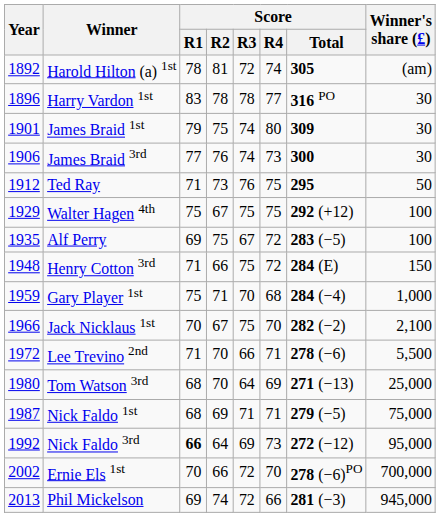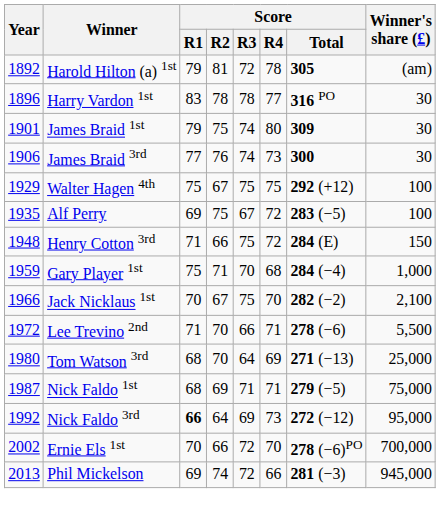Harold Hilton (a) 1st | Score / R1: 78 -> 79
Harold Hilton (a) 1st | Score / R4: 74 -> 78
- row: 1912 | Ted Ray | 71 | 73 | 76 | 75 | 295 | 50
